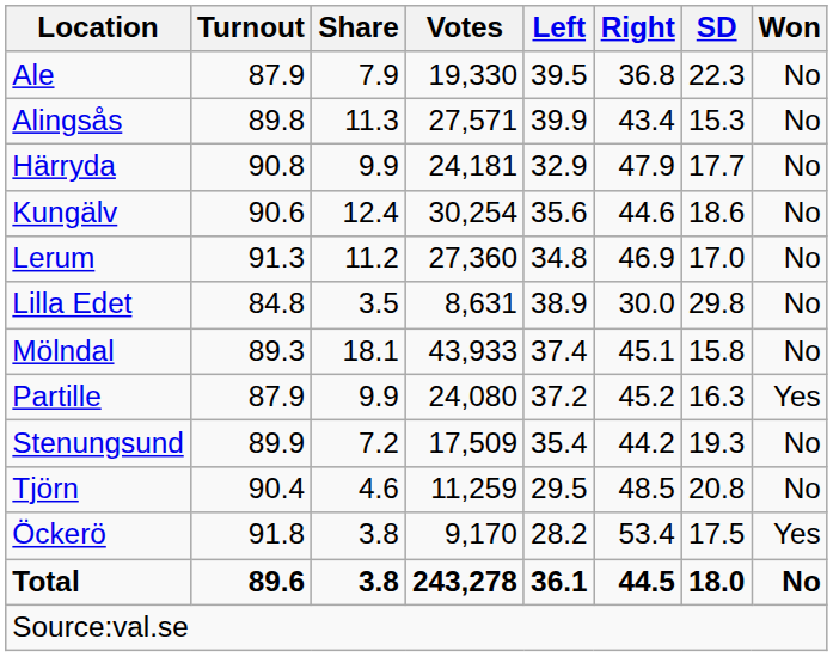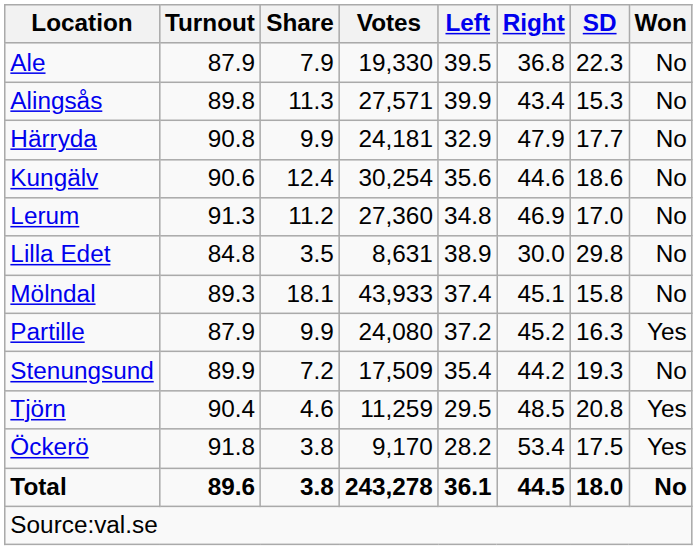Tjörn | Won: No -> Yes
